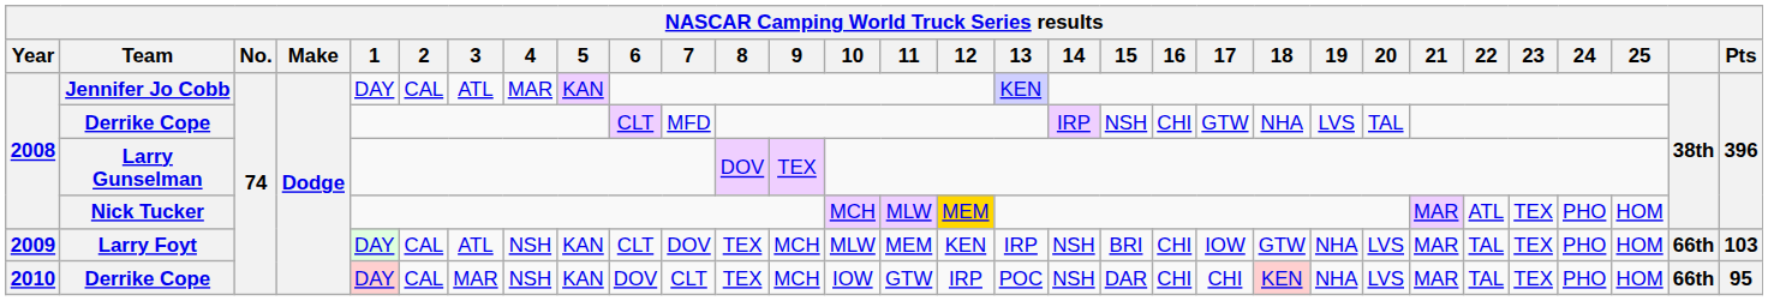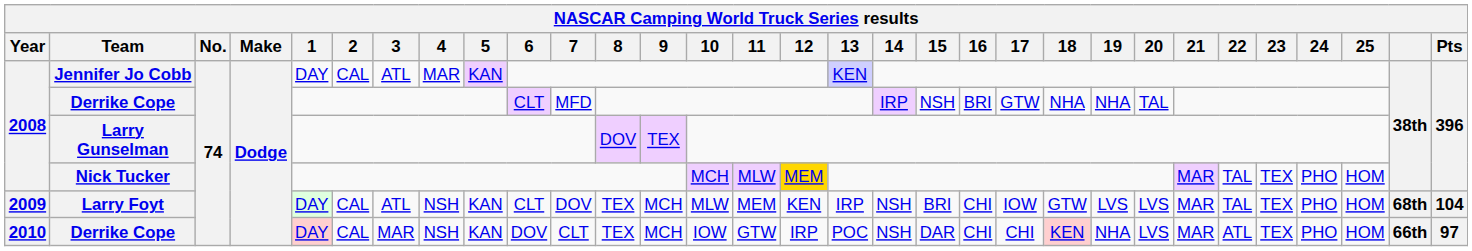2008 / Derrike Cope | 16: CHI -> BRI
2008 / Derrike Cope | 19: LVS -> NHA
Nick Tucker | 22: ATL -> TAL
Larry Foyt | 19: NHA -> LVS
Larry Foyt | column 30: 66th -> 68th
Larry Foyt | Pts: 103 -> 104
2010 / Derrike Cope | 22: TAL -> ATL
2010 / Derrike Cope | Pts: 95 -> 97
